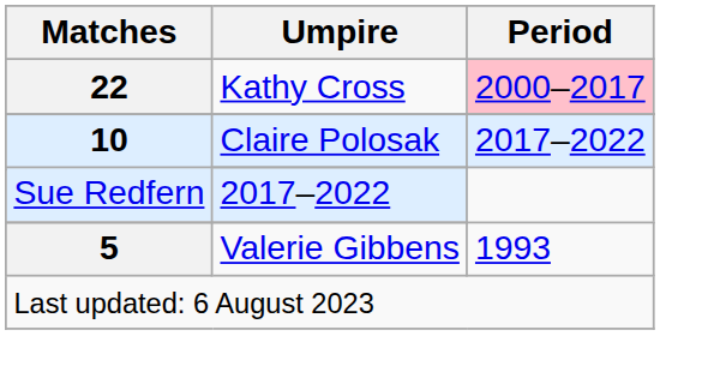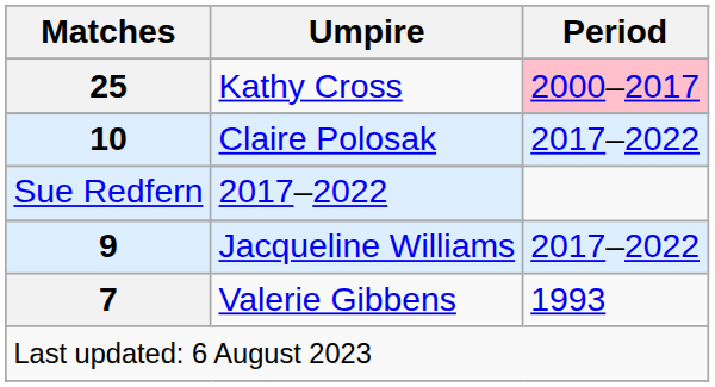Kathy Cross | Matches: 22 -> 25
+ row: 9 | Jacqueline Williams | 2017–2022
Valerie Gibbens | Matches: 5 -> 7
